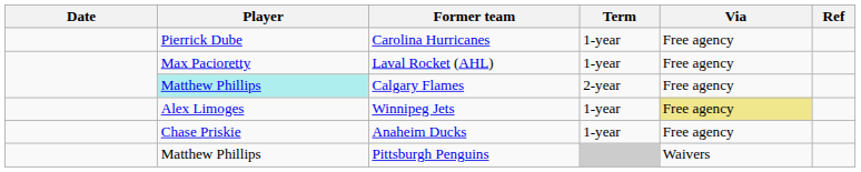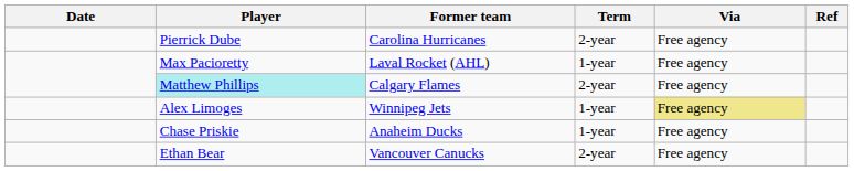Carolina Hurricanes | Term: 1-year -> 2-year
+ row: Ethan Bear | Vancouver Canucks | 2-year | Free agency
- row: Matthew Phillips | Pittsburgh Penguins | Waivers
